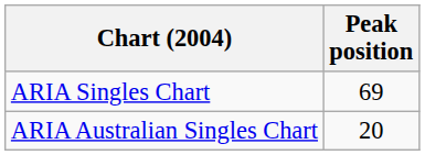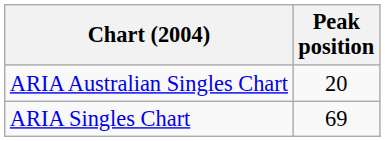rows swapped: ARIA Singles Chart <-> ARIA Australian Singles Chart
